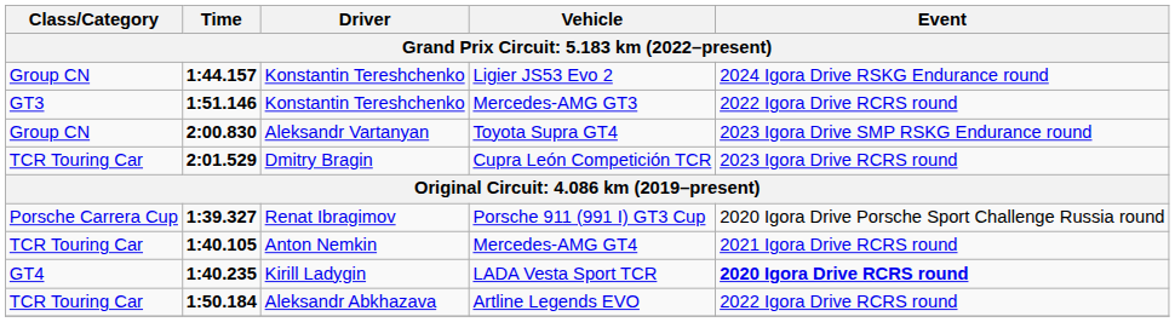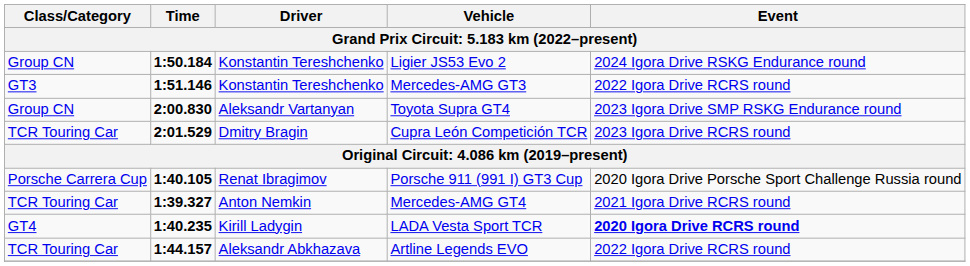Ligier JS53 Evo 2 | Time: 1:44.157 -> 1:50.184
Porsche 911 (991 I) GT3 Cup | Time: 1:39.327 -> 1:40.105
Mercedes-AMG GT4 | Time: 1:40.105 -> 1:39.327
Artline Legends EVO | Time: 1:50.184 -> 1:44.157
